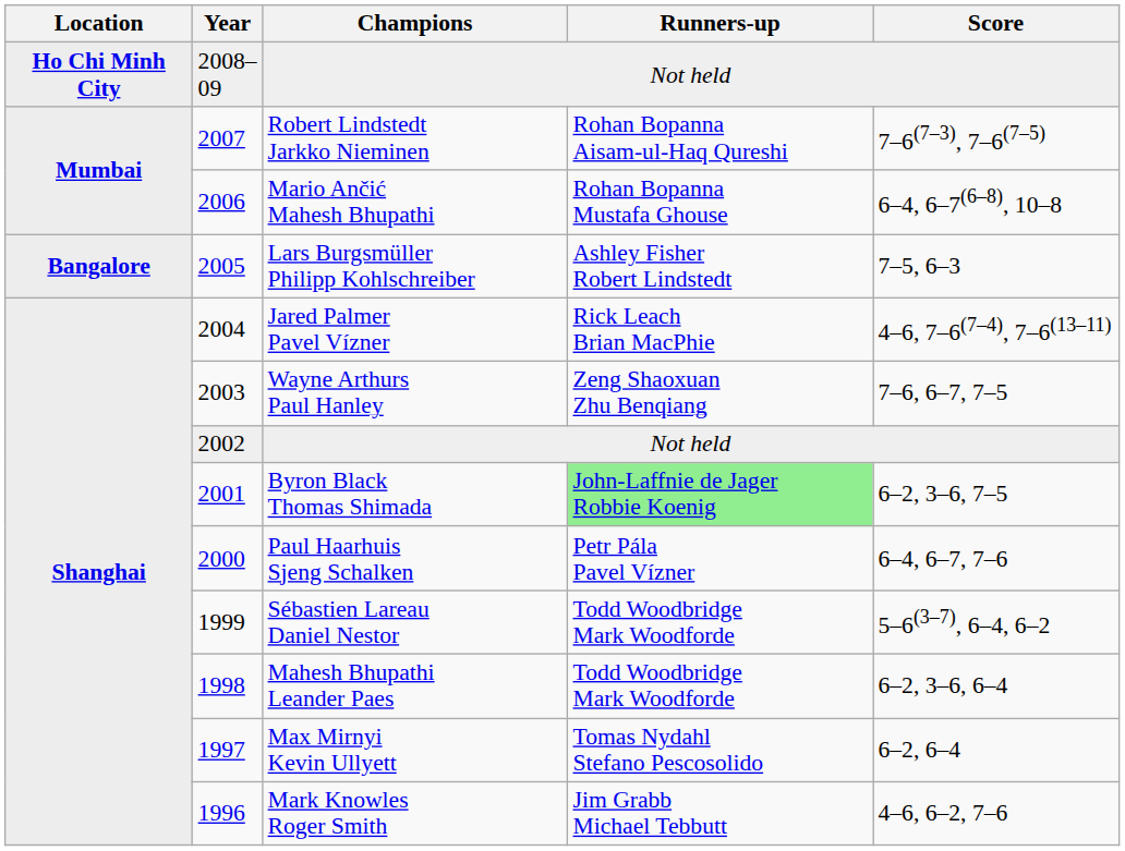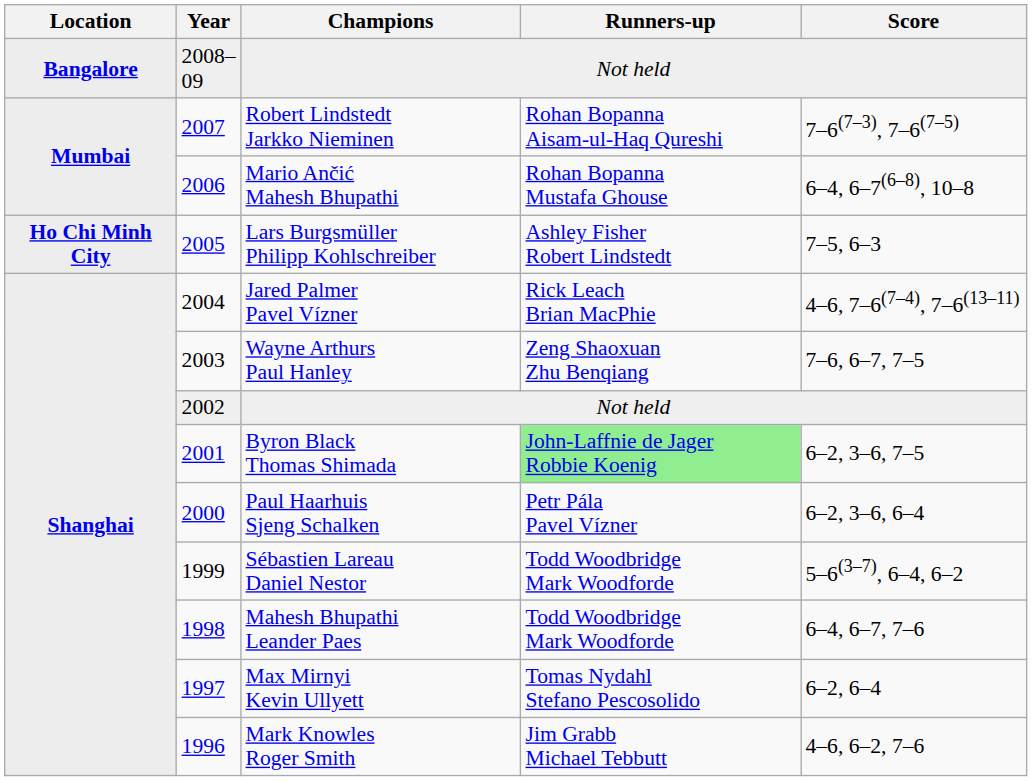2008–09 / Not held | Location: Ho Chi Minh City -> Bangalore
Lars Burgsmüller Philipp Kohlschreiber | Location: Bangalore -> Ho Chi Minh City
Paul Haarhuis Sjeng Schalken | Score: 6–4, 6–7, 7–6 -> 6–2, 3–6, 6–4
Mahesh Bhupathi Leander Paes | Score: 6–2, 3–6, 6–4 -> 6–4, 6–7, 7–6
